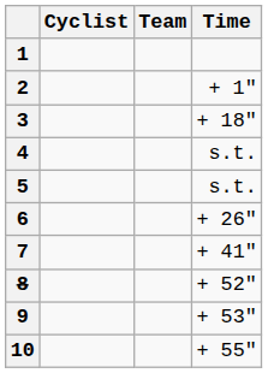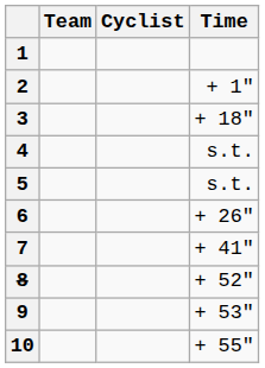columns swapped: Cyclist <-> Team
